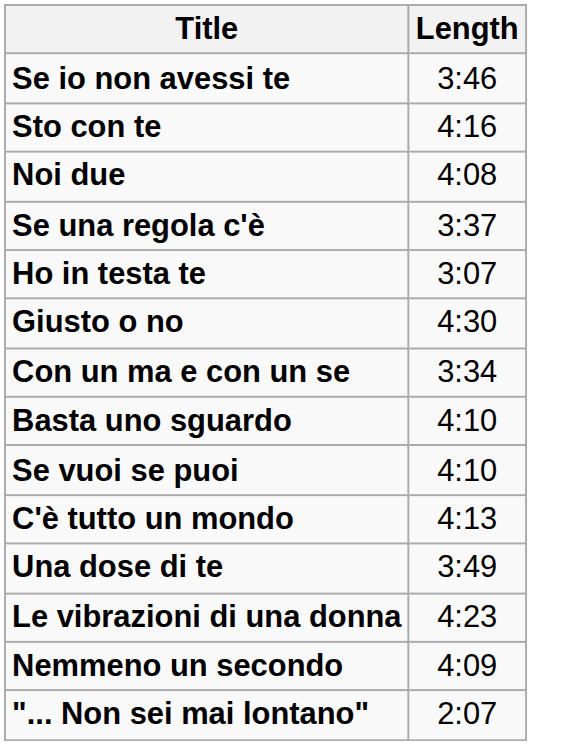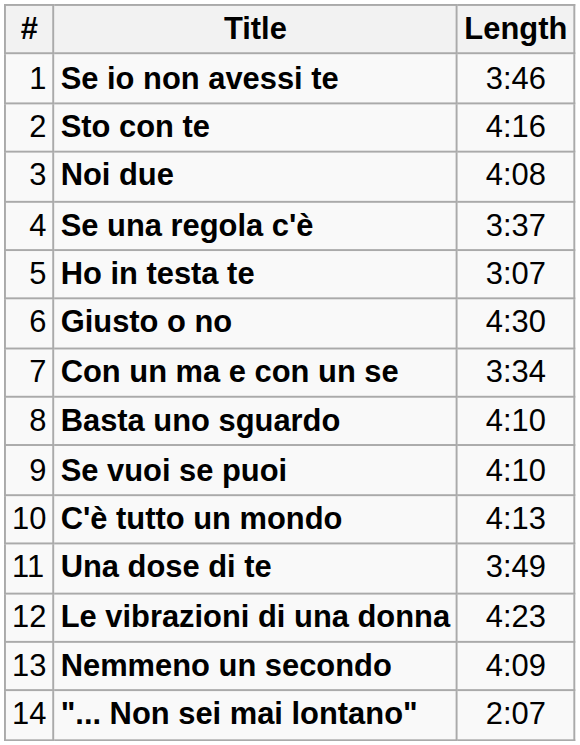+ column: # | 1 | 2 | 3 | 4 | 5 | 6 | 7 | 8 | 9 | 10 | 11 | 12 | 13 | 14
